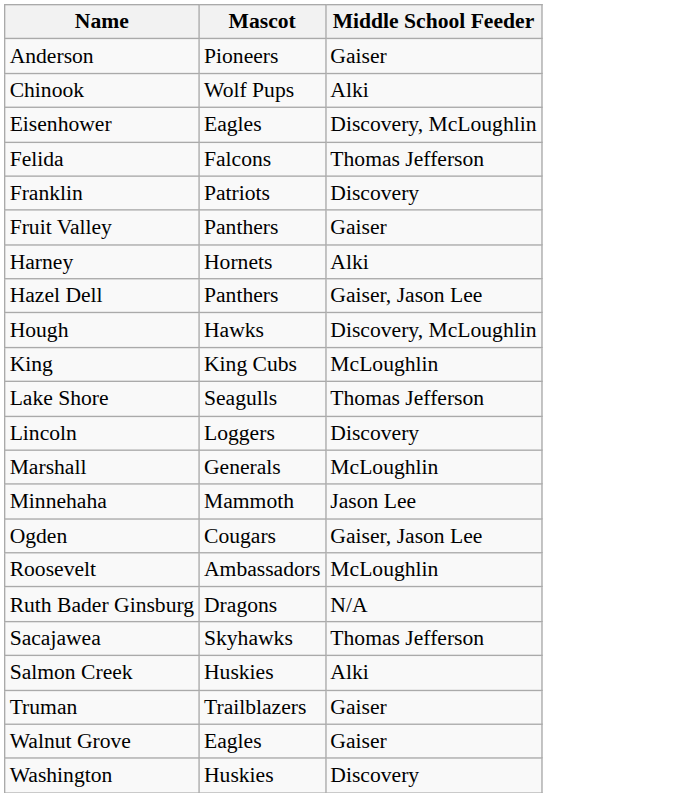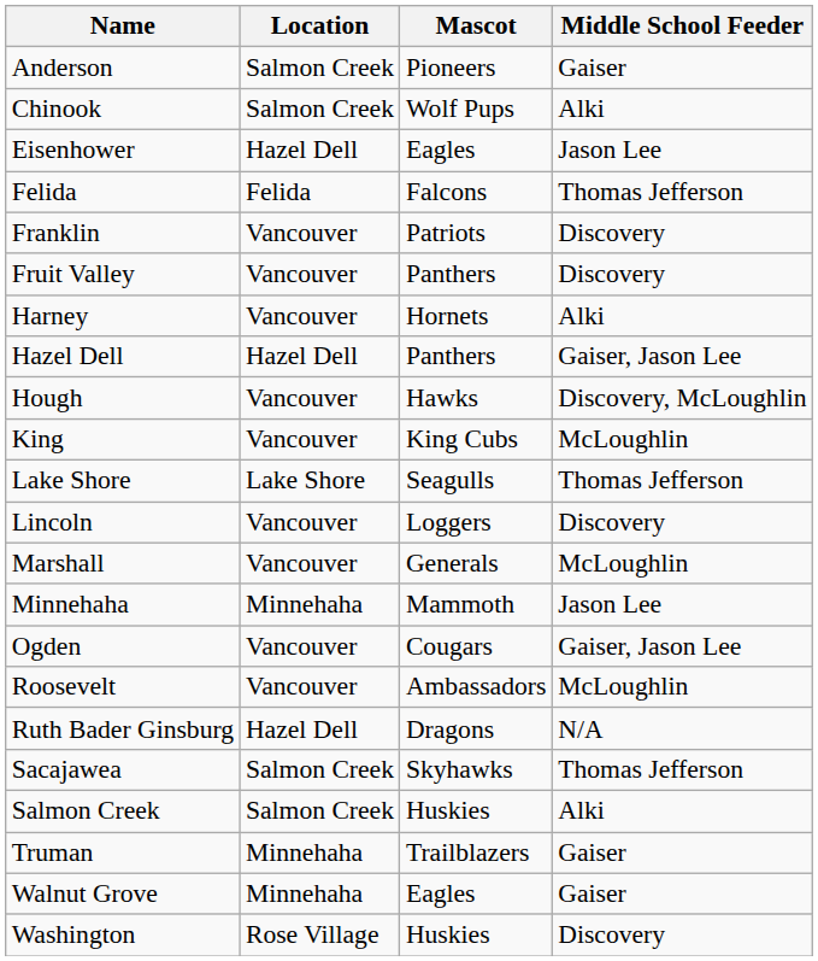+ column: Location | Salmon Creek | Salmon Creek | Hazel Dell | Felida | Vancouver | Vancouver | Vancouver | Hazel Dell | Vancouver | Vancouver | Lake Shore | Vancouver | Vancouver | Minnehaha | Vancouver | Vancouver | Hazel Dell | Salmon Creek | Salmon Creek | Minnehaha | Minnehaha | Rose Village
Eisenhower | Middle School Feeder: Discovery, McLoughlin -> Jason Lee
Fruit Valley | Middle School Feeder: Gaiser -> Discovery
